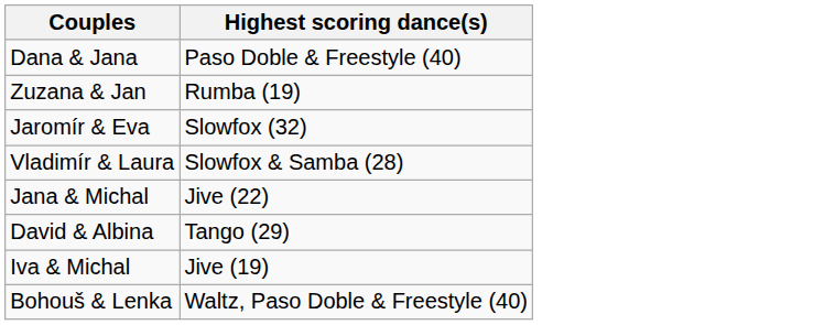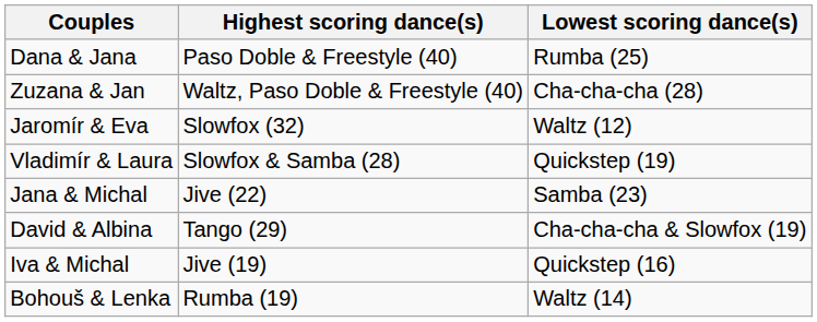+ column: Lowest scoring dance(s) | Rumba (25) | Cha-cha-cha (28) | Waltz (12) | Quickstep (19) | Samba (23) | Cha-cha-cha & Slowfox (19) | Quickstep (16) | Waltz (14)
Zuzana & Jan | Highest scoring dance(s): Rumba (19) -> Waltz, Paso Doble & Freestyle (40)
Bohouš & Lenka | Highest scoring dance(s): Waltz, Paso Doble & Freestyle (40) -> Rumba (19)
